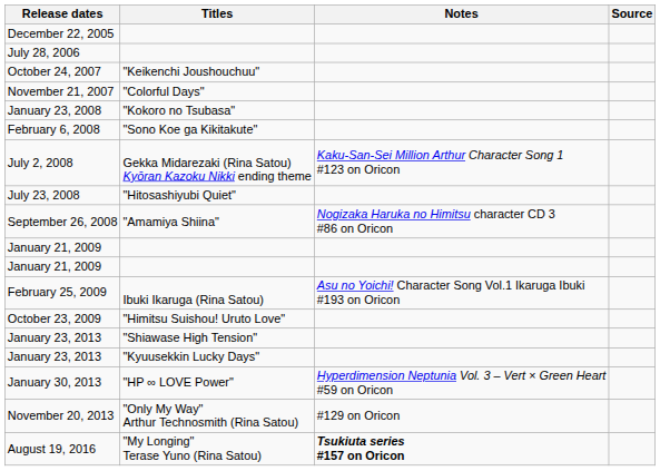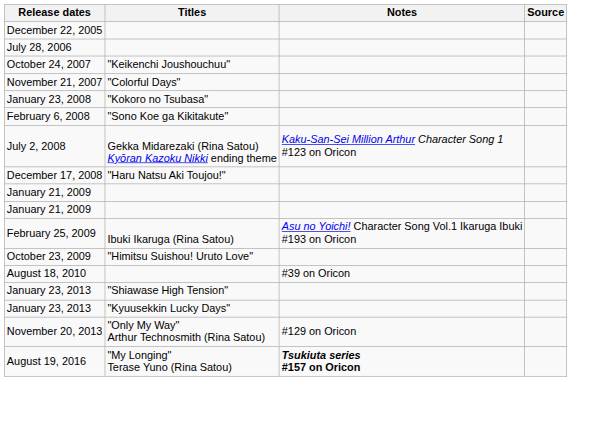- row: July 23, 2008 | "Hitosashiyubi Quiet"
- row: September 26, 2008 | "Amamiya Shiina" | Nogizaka Haruka no Himitsu character CD 3 #86 on Oricon
+ row: December 17, 2008 | "Haru Natsu Aki Toujou!"
+ row: August 18, 2010 | #39 on Oricon
- row: January 30, 2013 | "HP ∞ LOVE Power" | Hyperdimension Neptunia Vol. 3 – Vert × Green Heart #59 on Oricon
